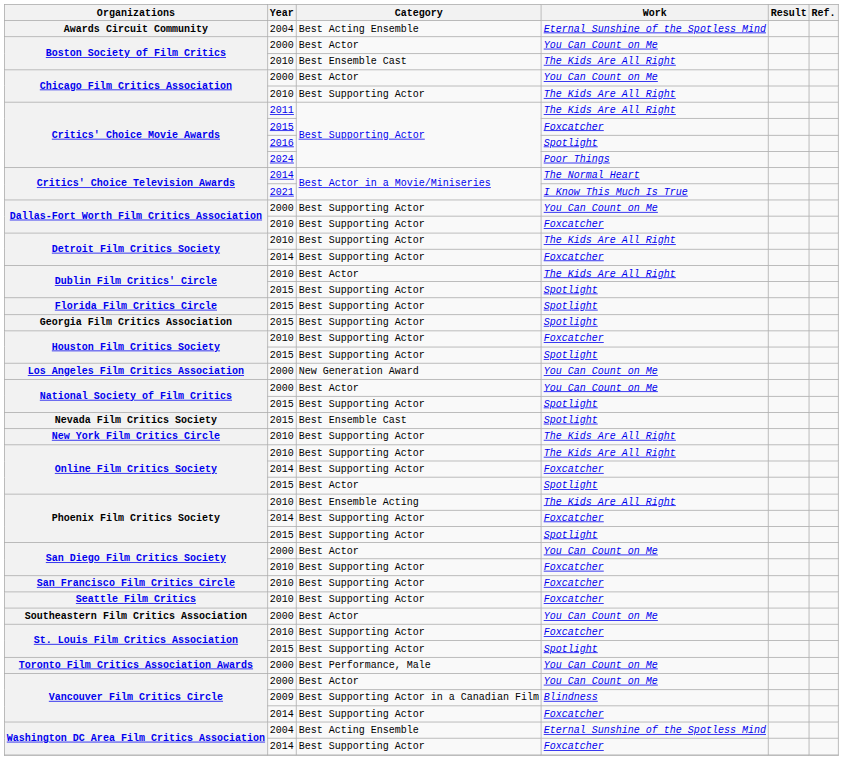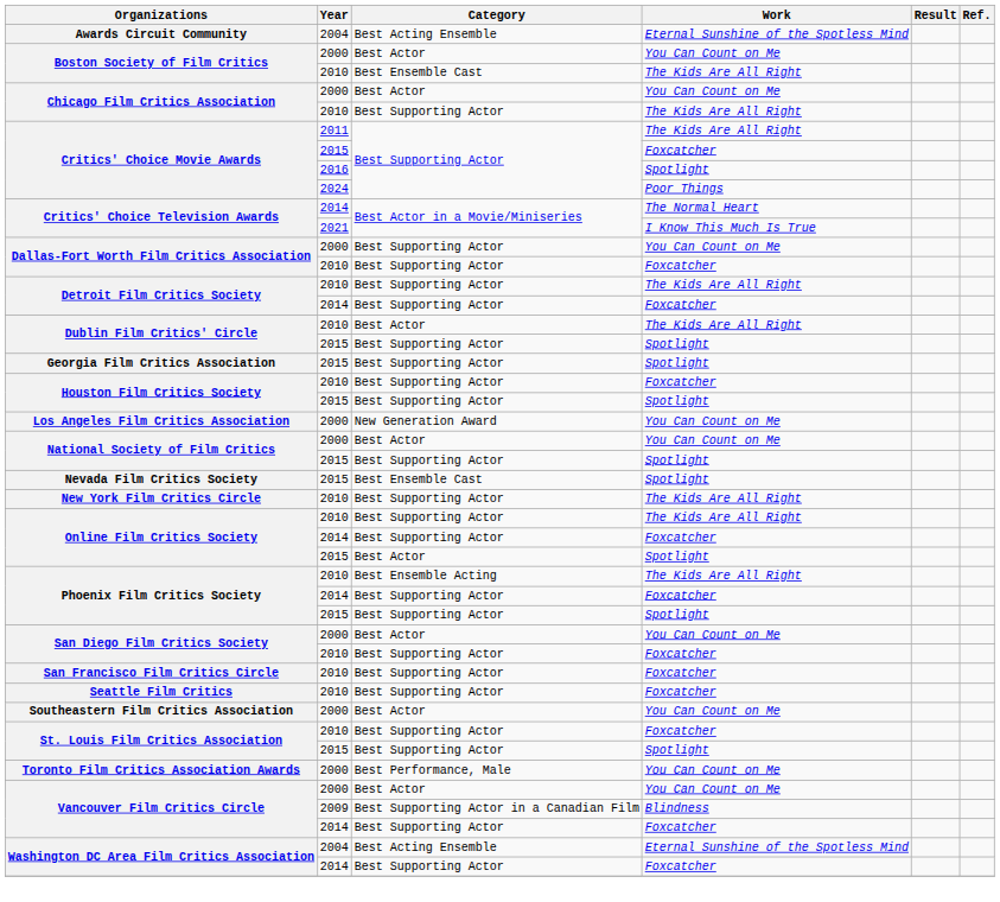- row: Florida Film Critics Circle | 2015 | Best Supporting Actor | Spotlight
